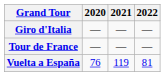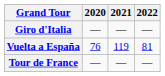rows swapped: Tour de France <-> Vuelta a España
